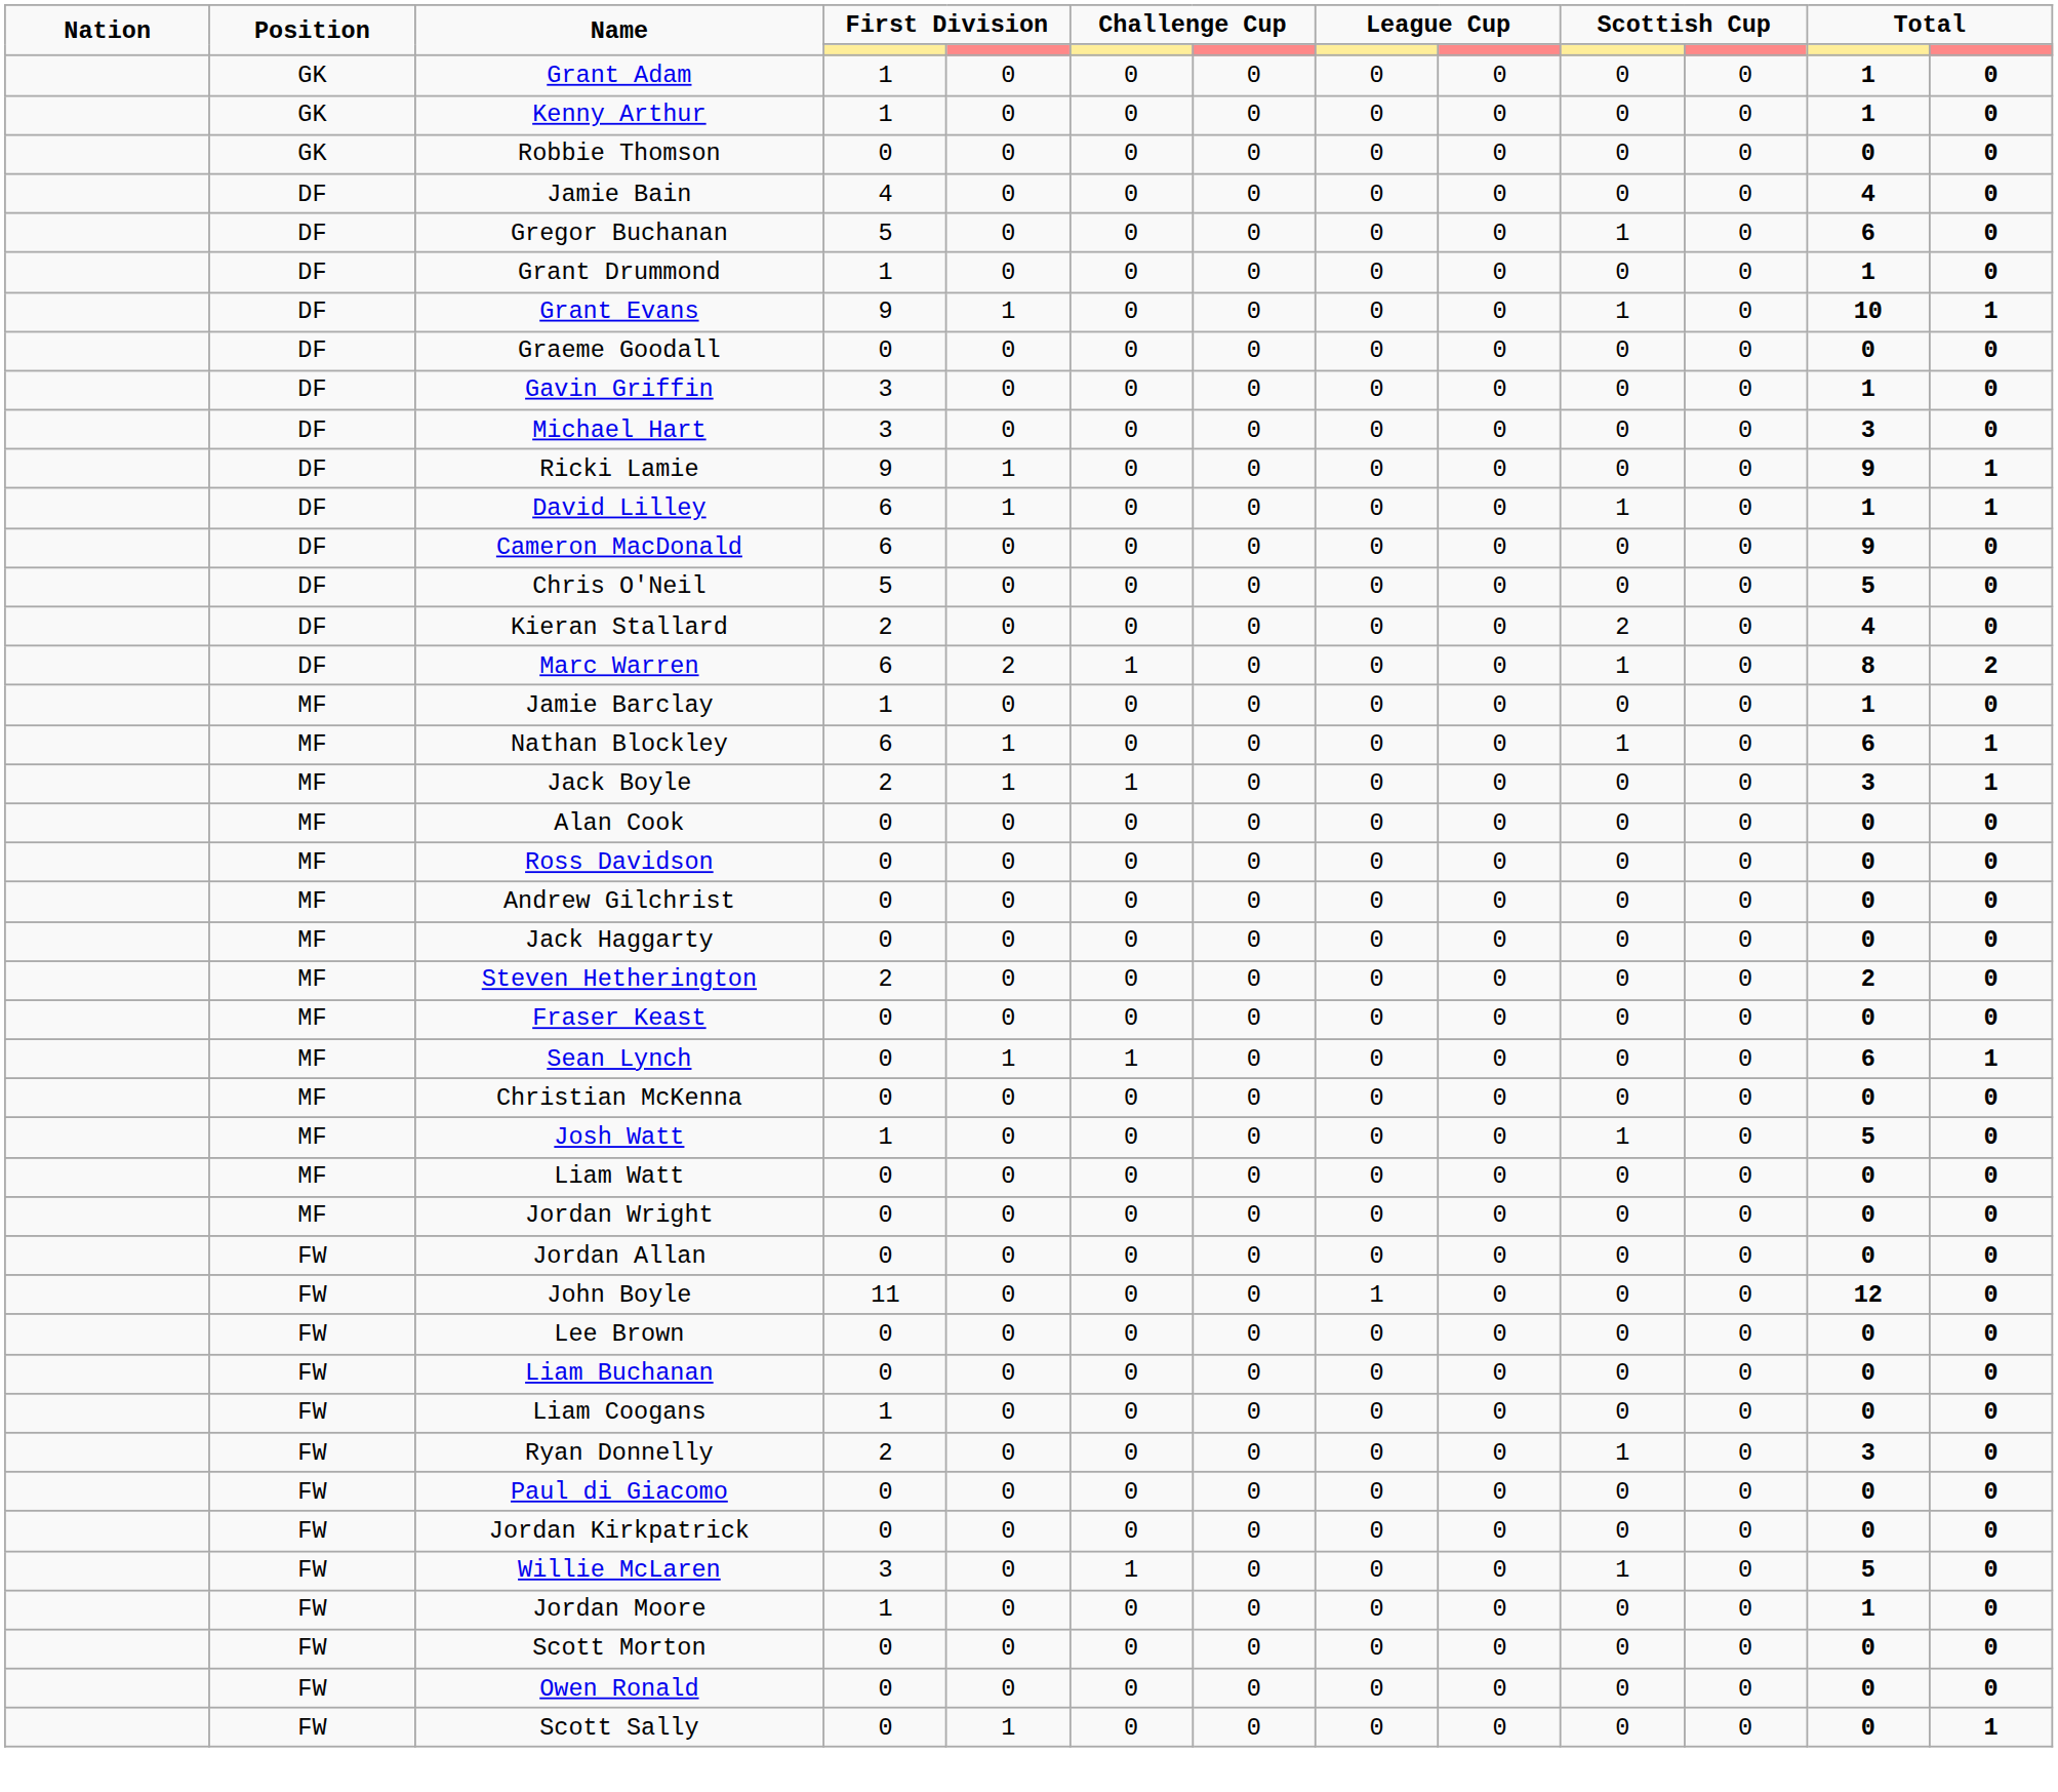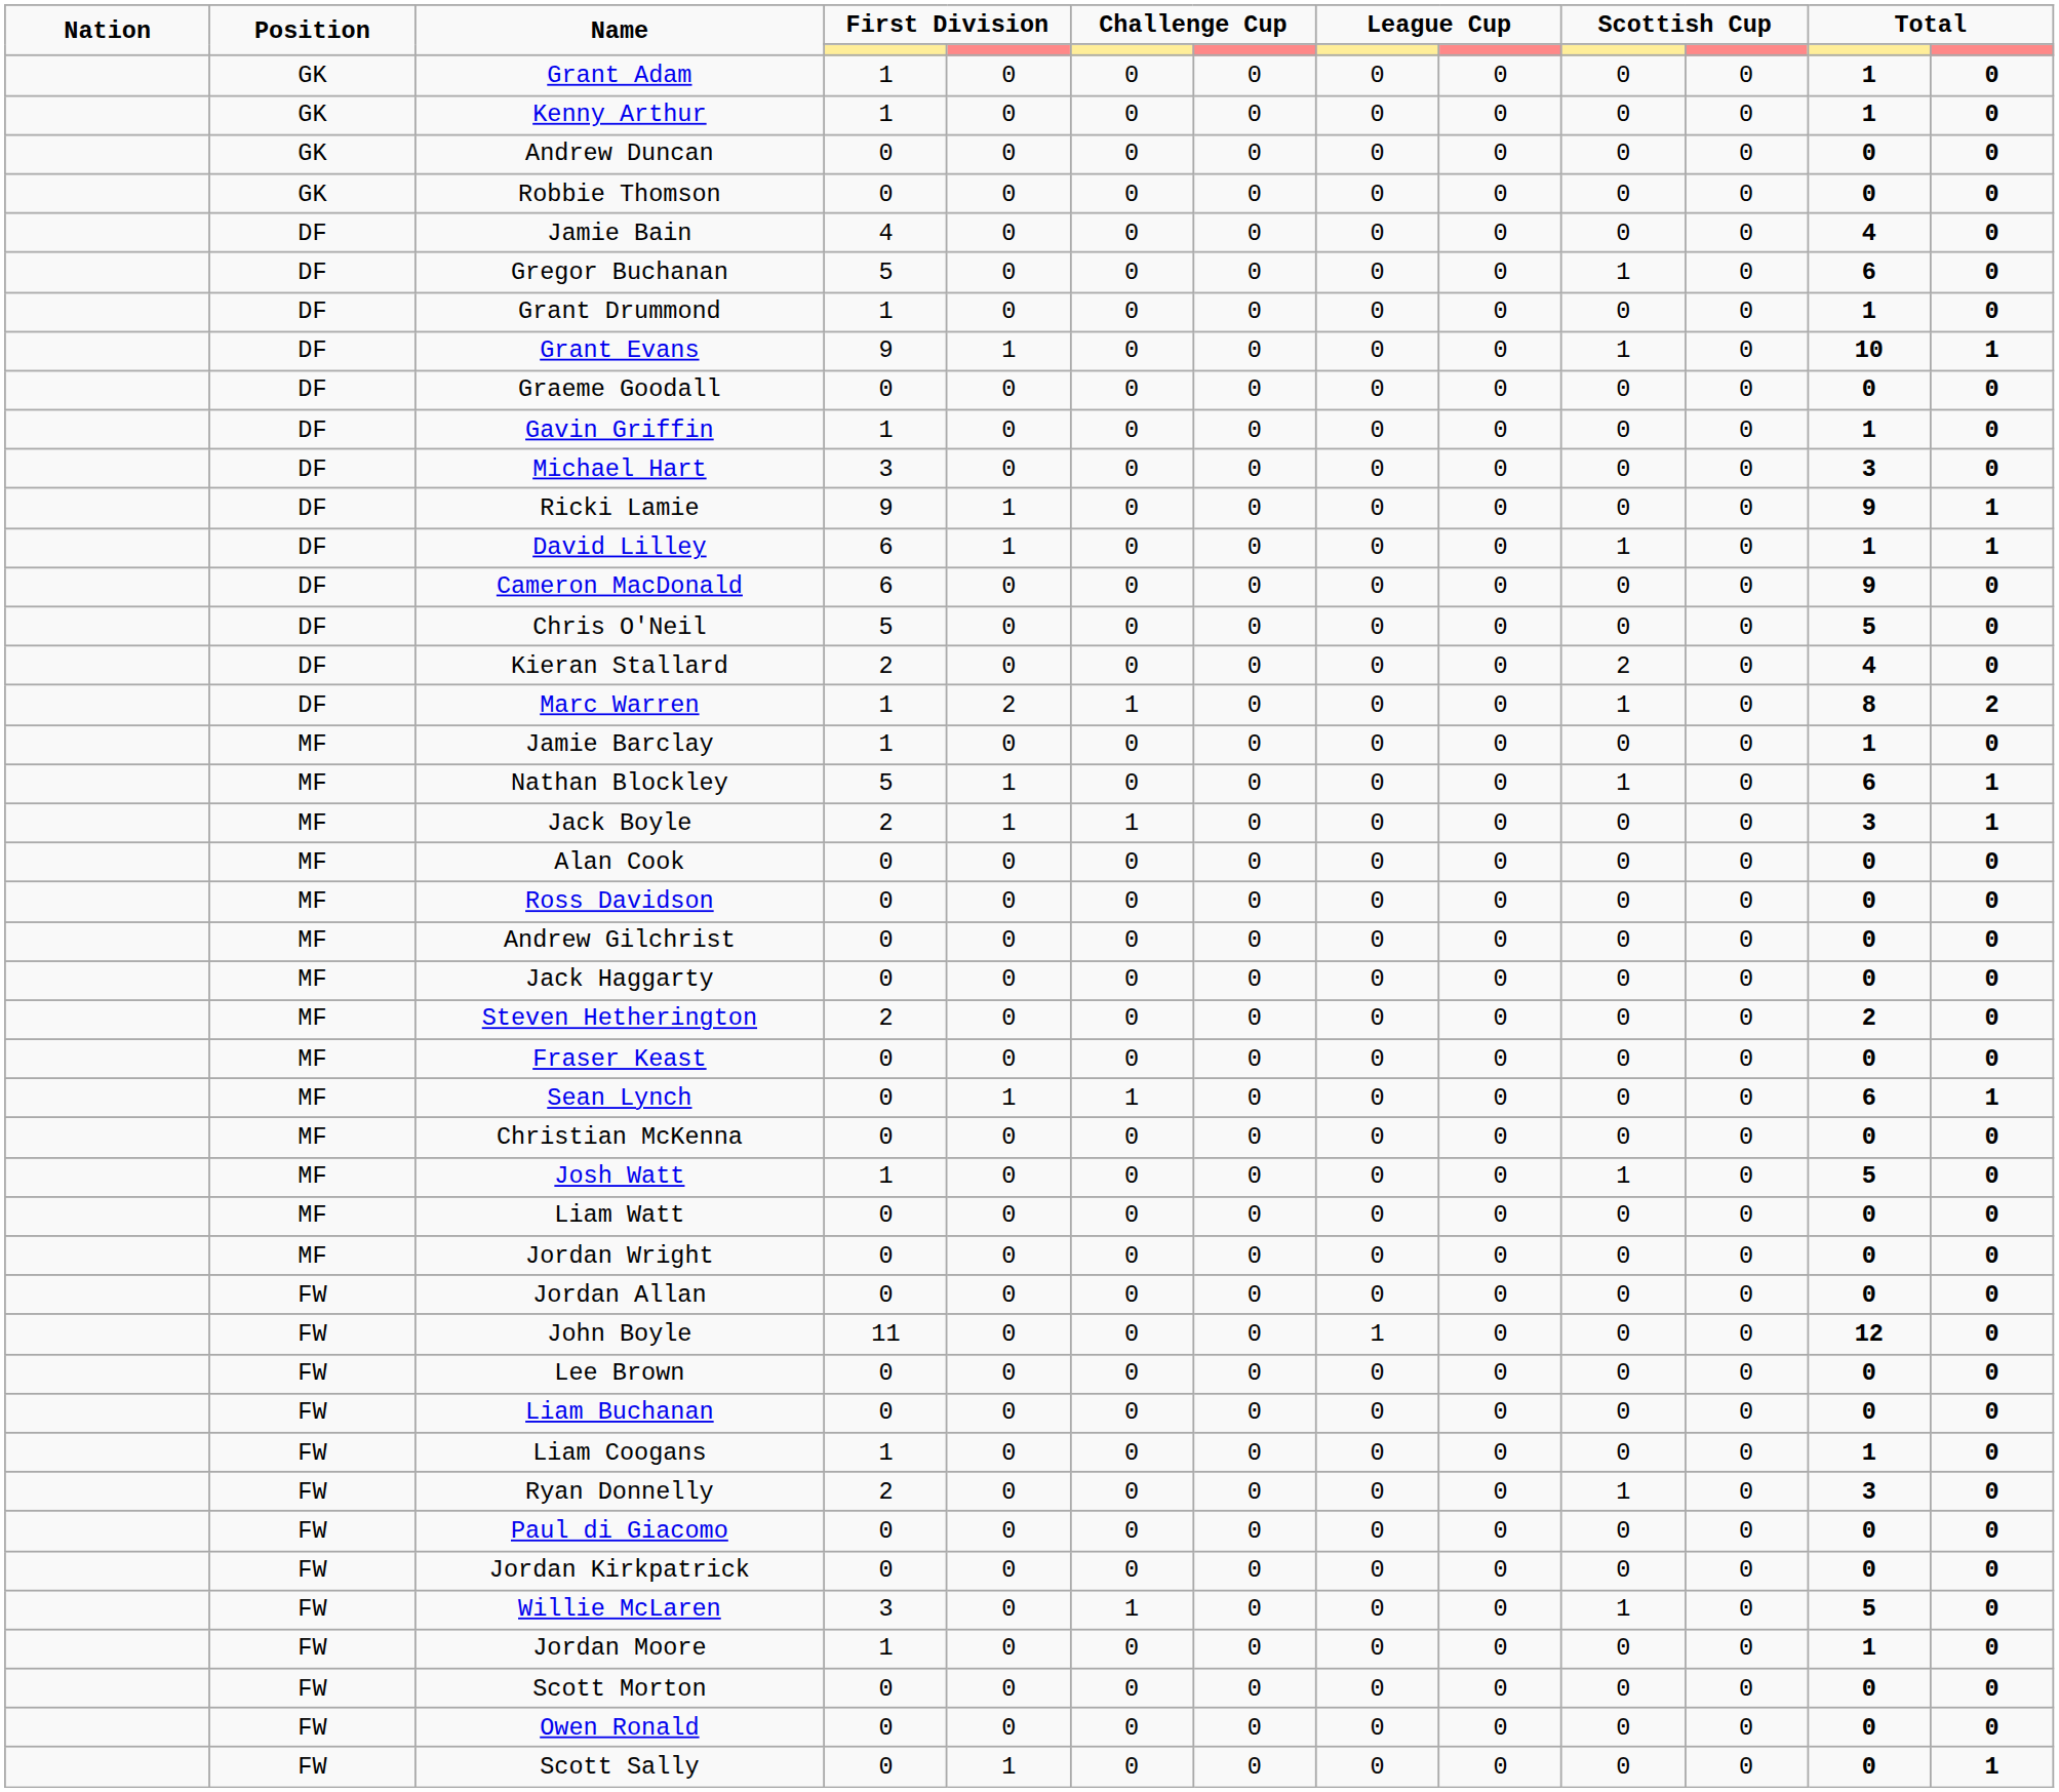+ row: GK | Andrew Duncan | 0 | 0 | 0 | 0 | 0 | 0 | 0 | 0 | 0 | 0
Gavin Griffin | column 4: 3 -> 1
Marc Warren | column 4: 6 -> 1
Nathan Blockley | column 4: 6 -> 5
Liam Coogans | column 12: 0 -> 1
